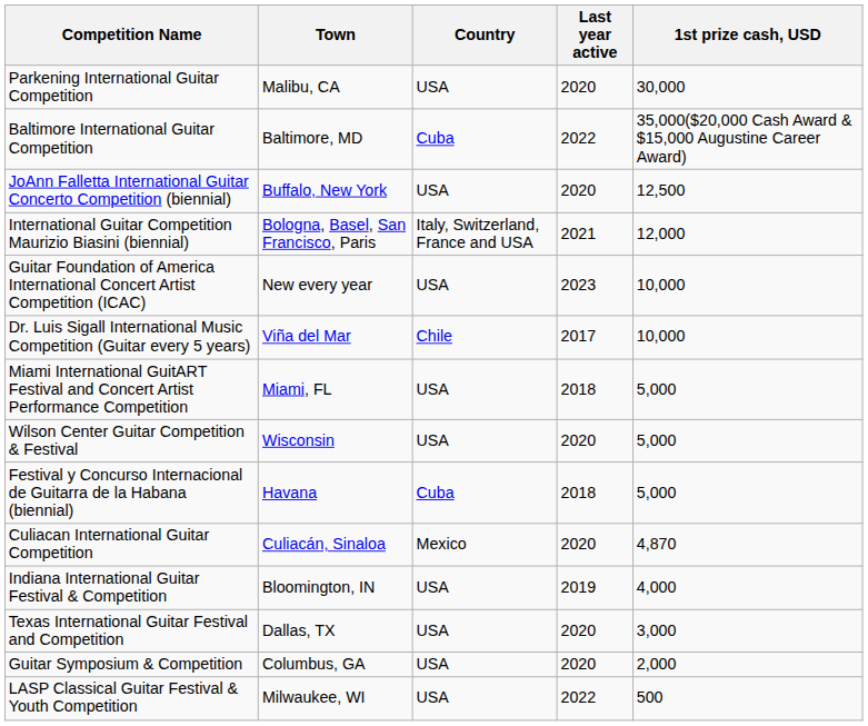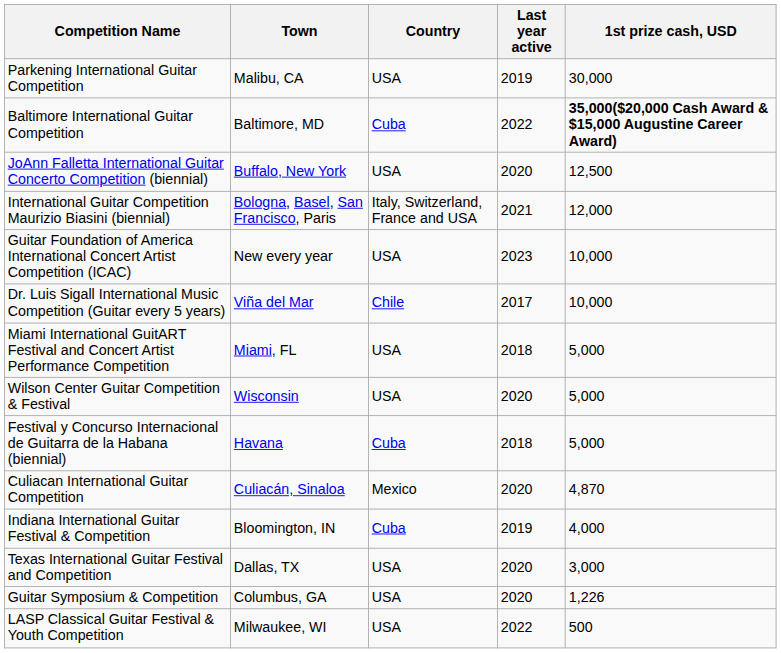Parkening International Guitar Competition | Last year active: 2020 -> 2019
Baltimore International Guitar Competition | 1st prize cash, USD: normal -> bold
Indiana International Guitar Festival & Competition | Country: USA -> Cuba
Guitar Symposium & Competition | 1st prize cash, USD: 2,000 -> 1,226
